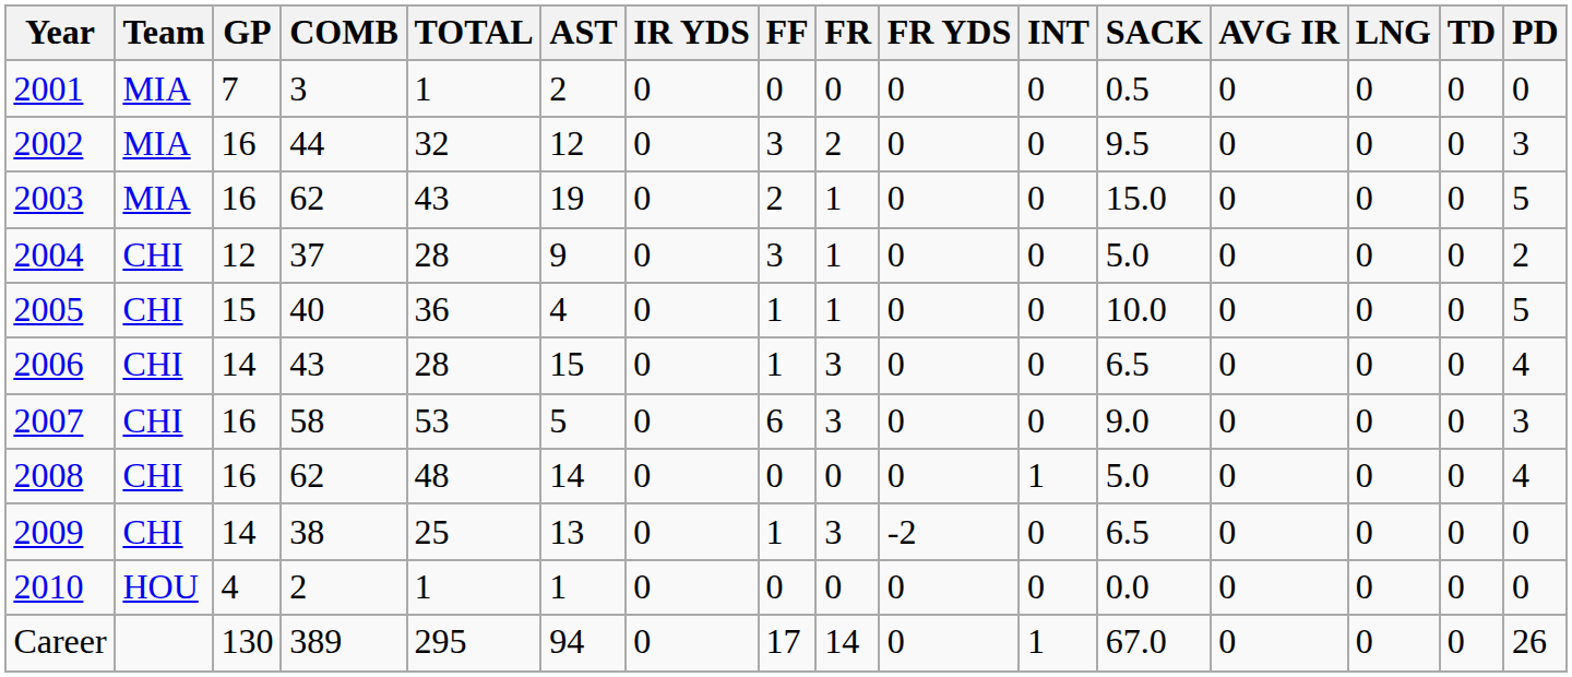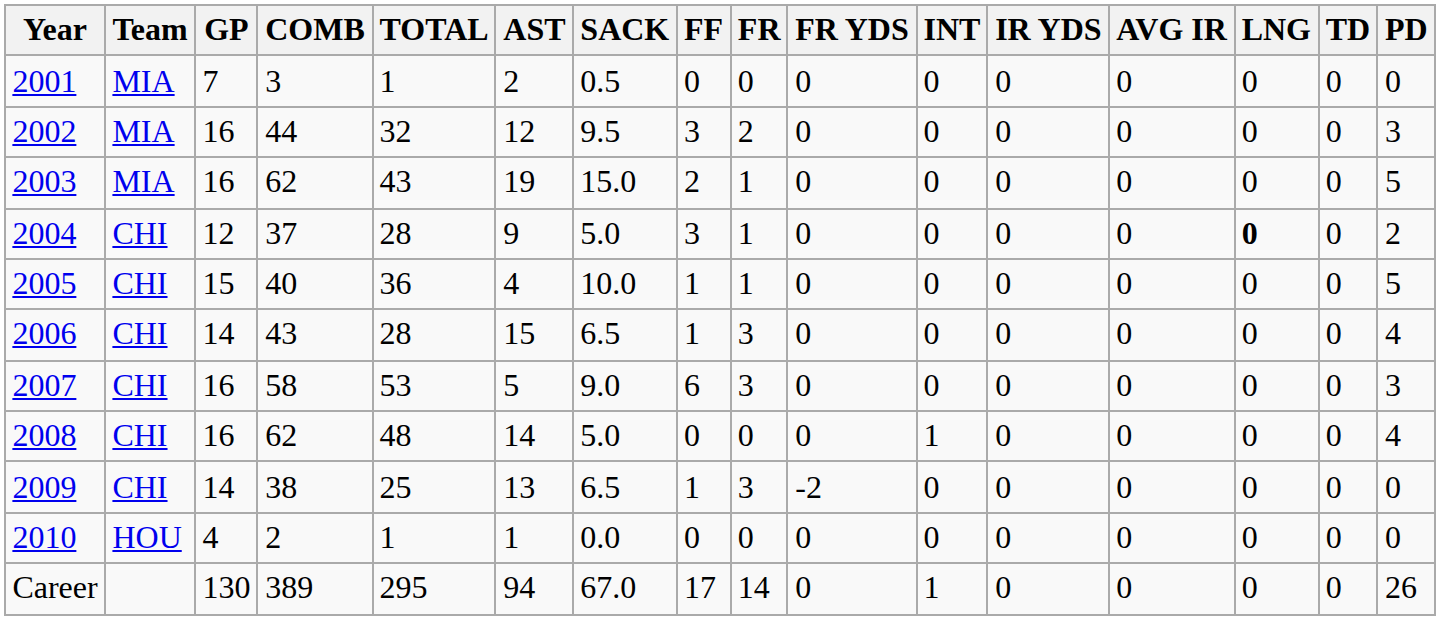columns swapped: SACK <-> IR YDS
2004 | LNG: normal -> bold
